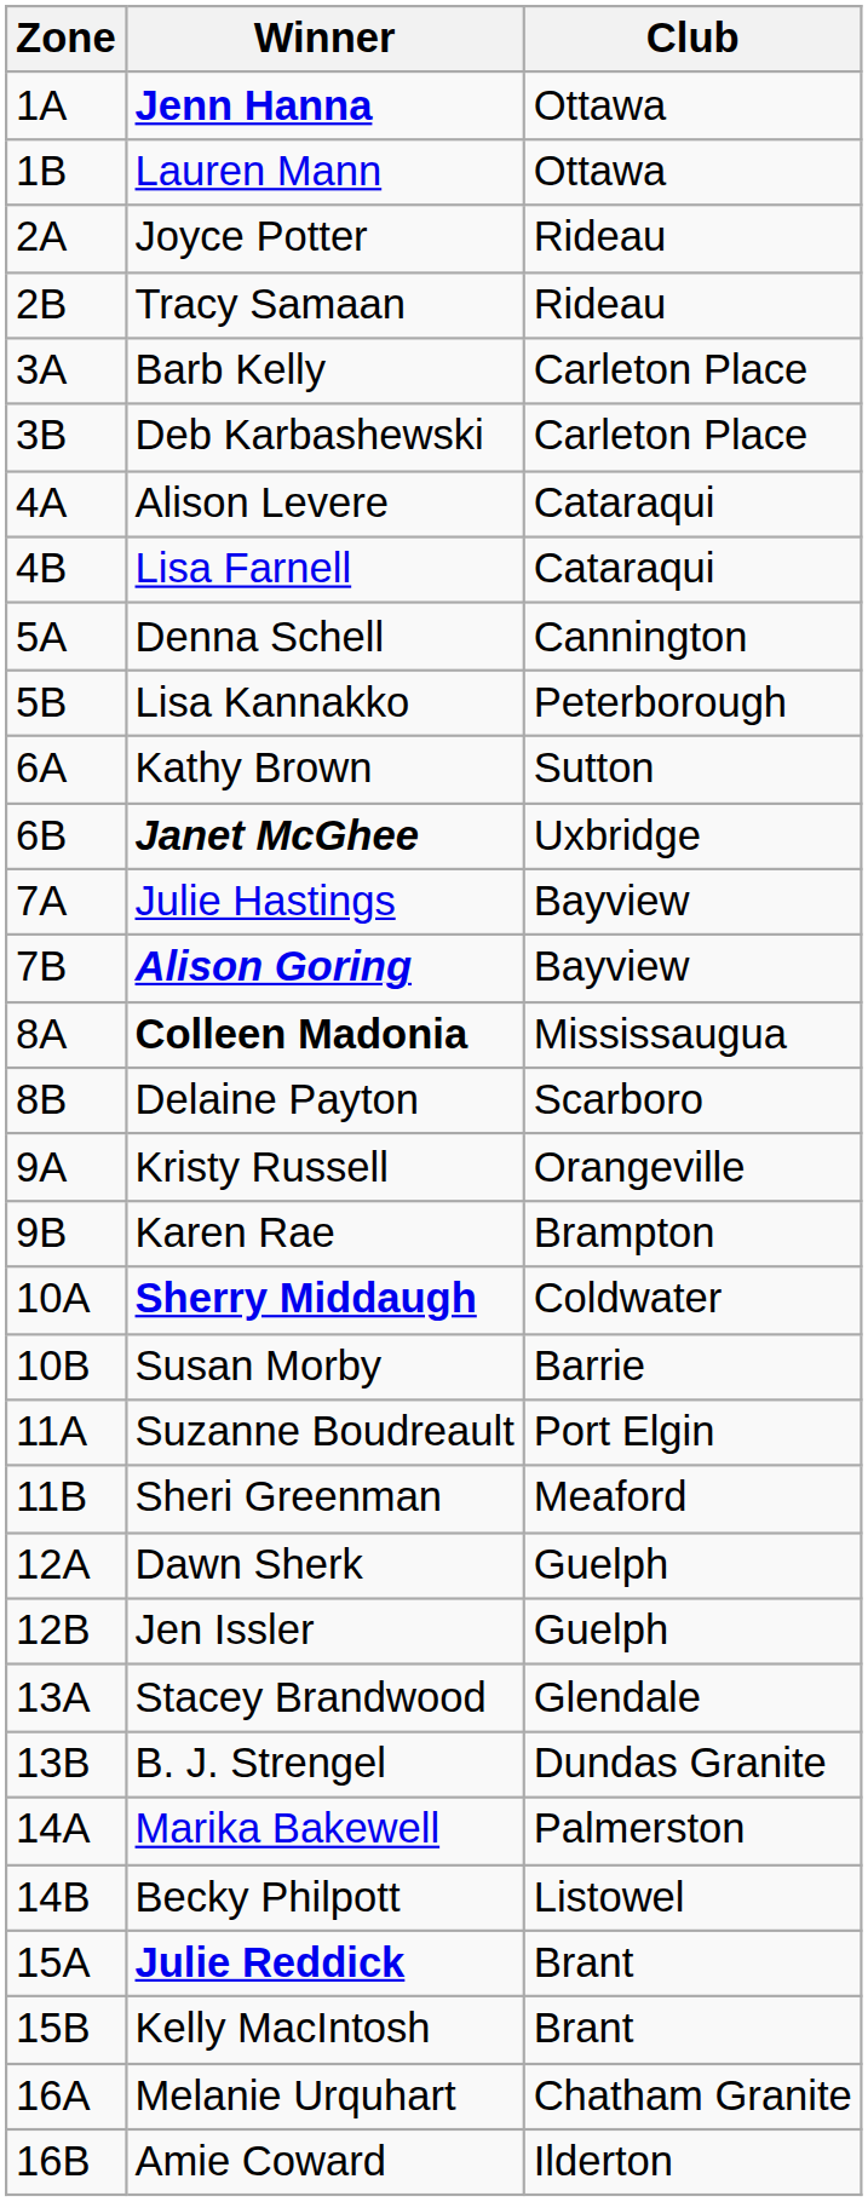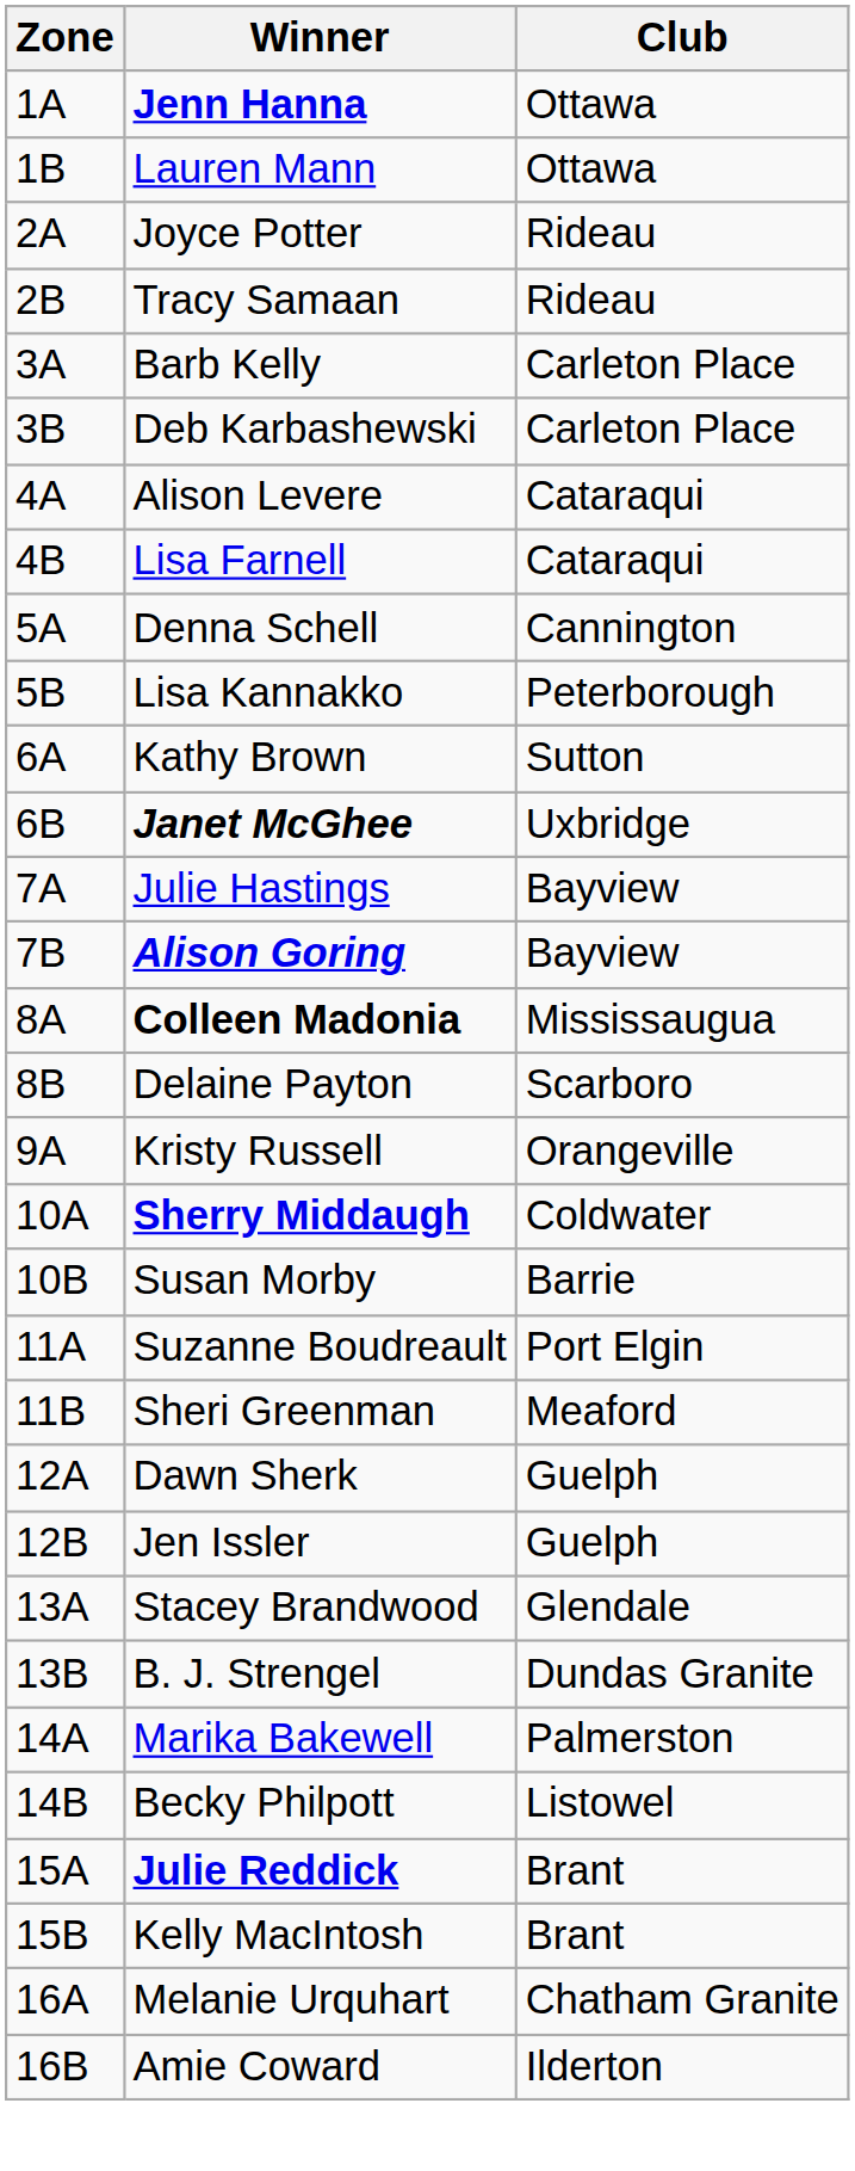- row: 9B | Karen Rae | Brampton
